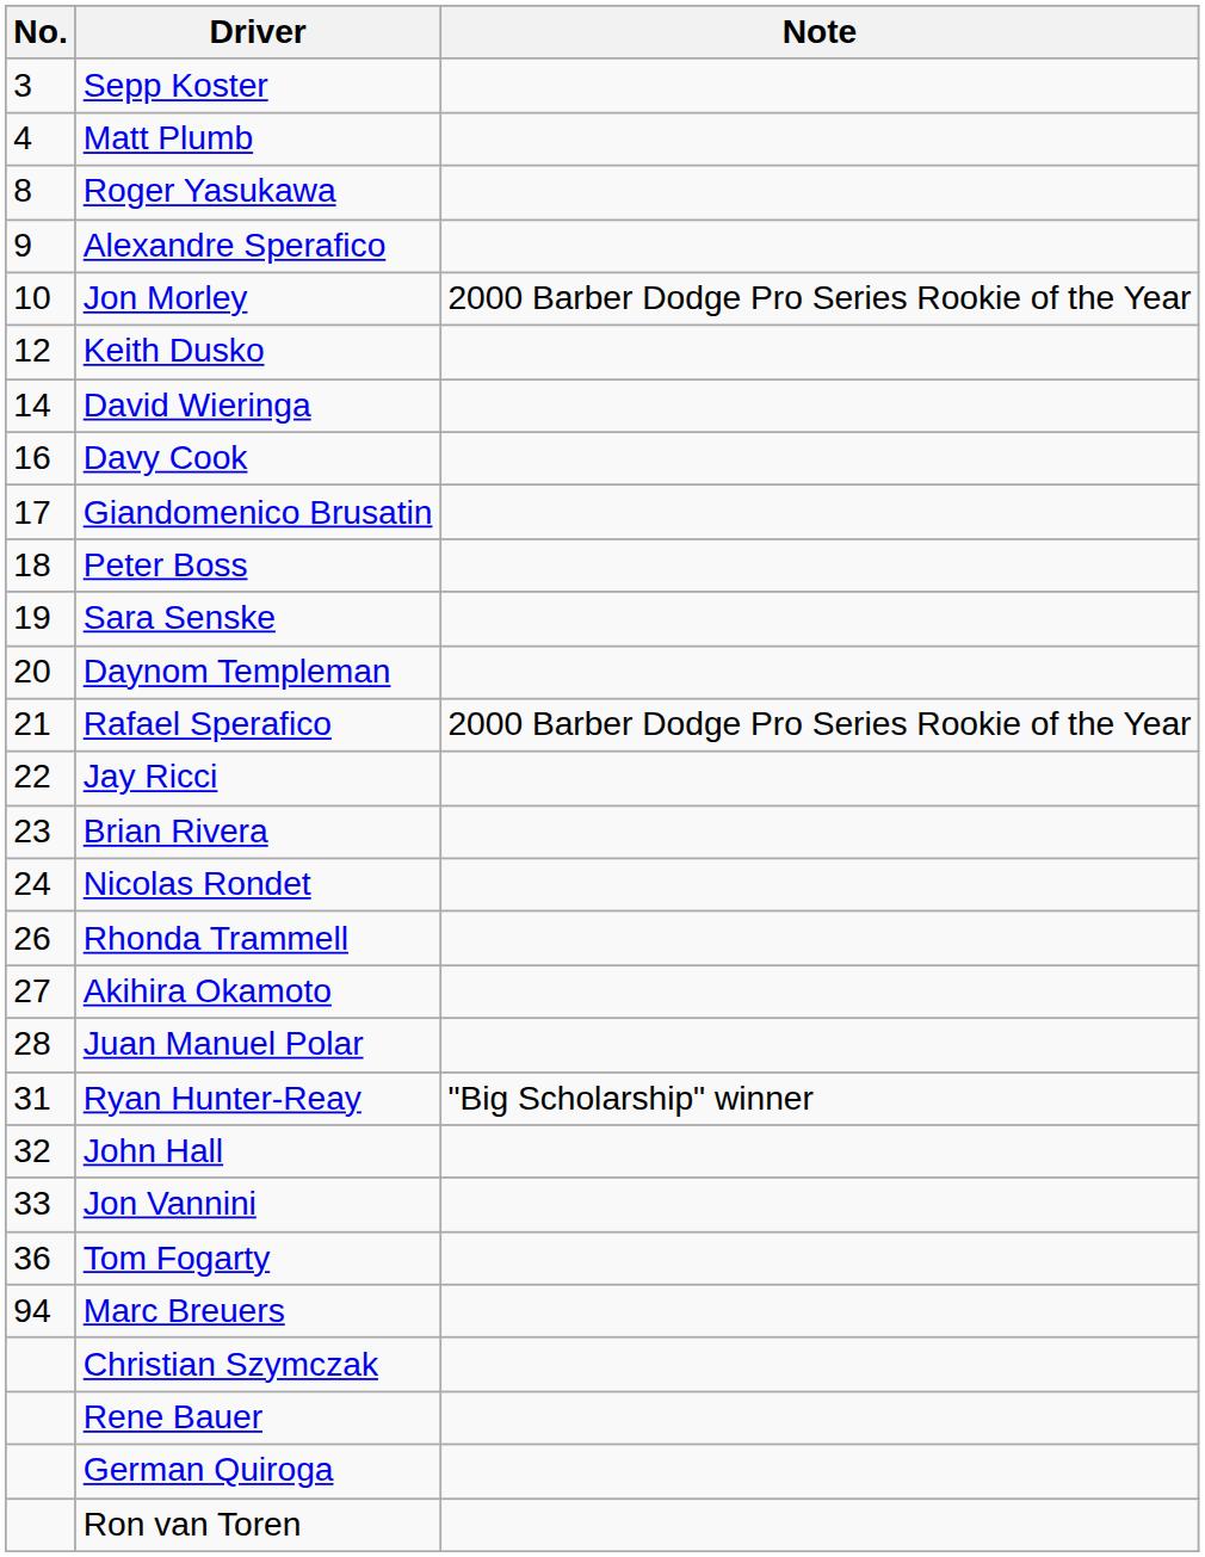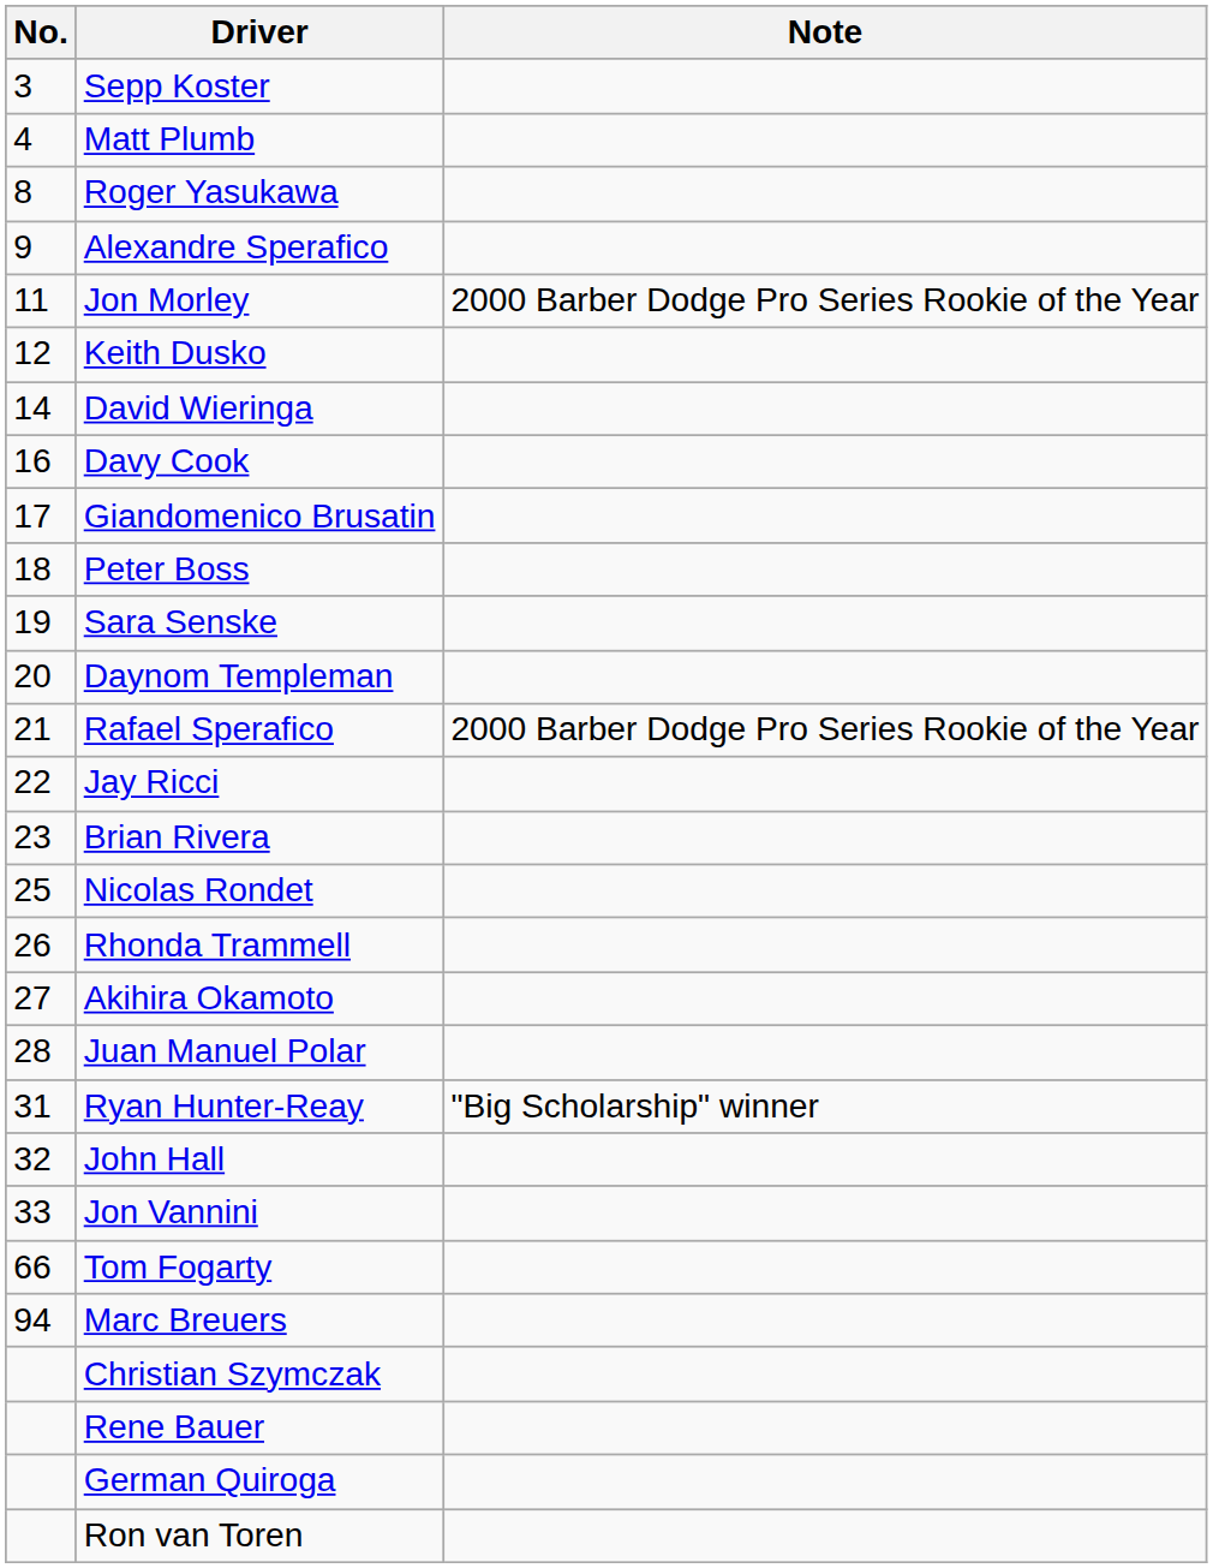Jon Morley | No.: 10 -> 11
Nicolas Rondet | No.: 24 -> 25
Tom Fogarty | No.: 36 -> 66
